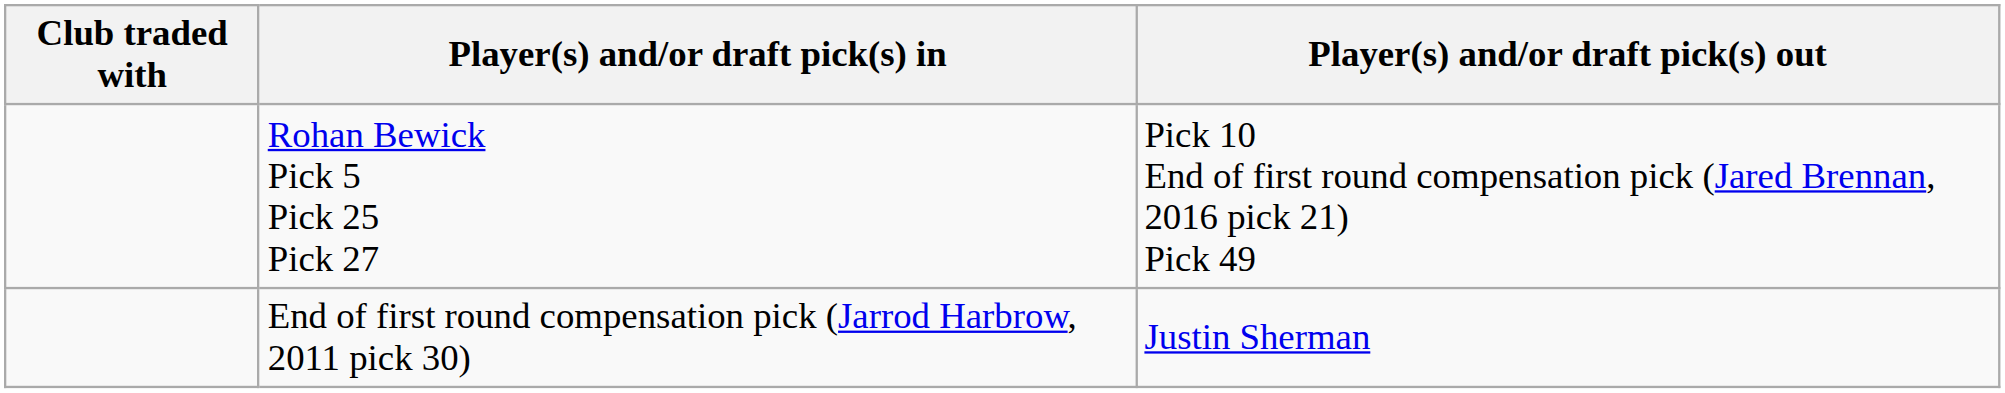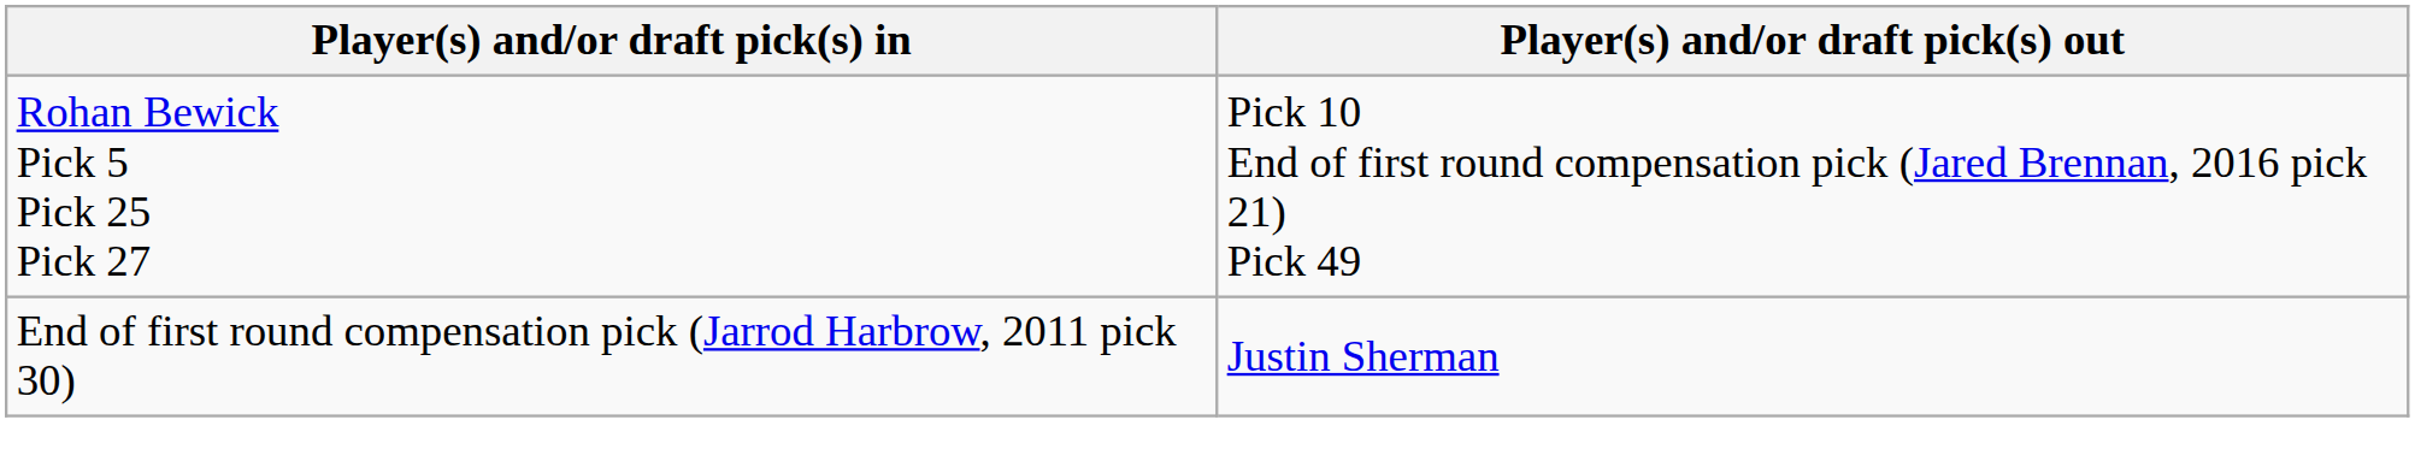- column: Club traded with
